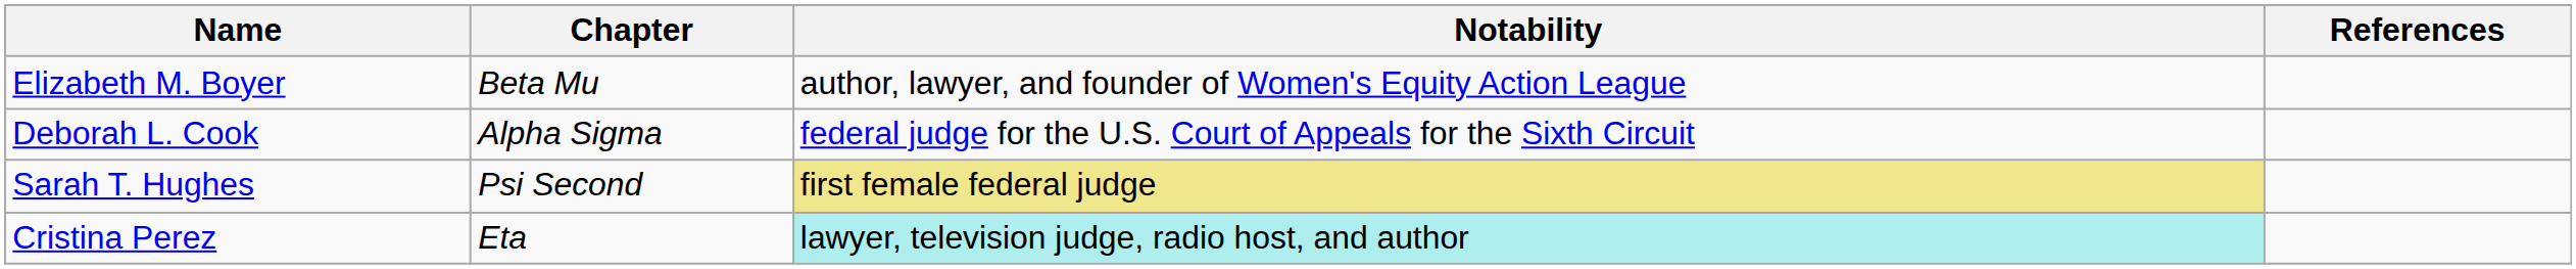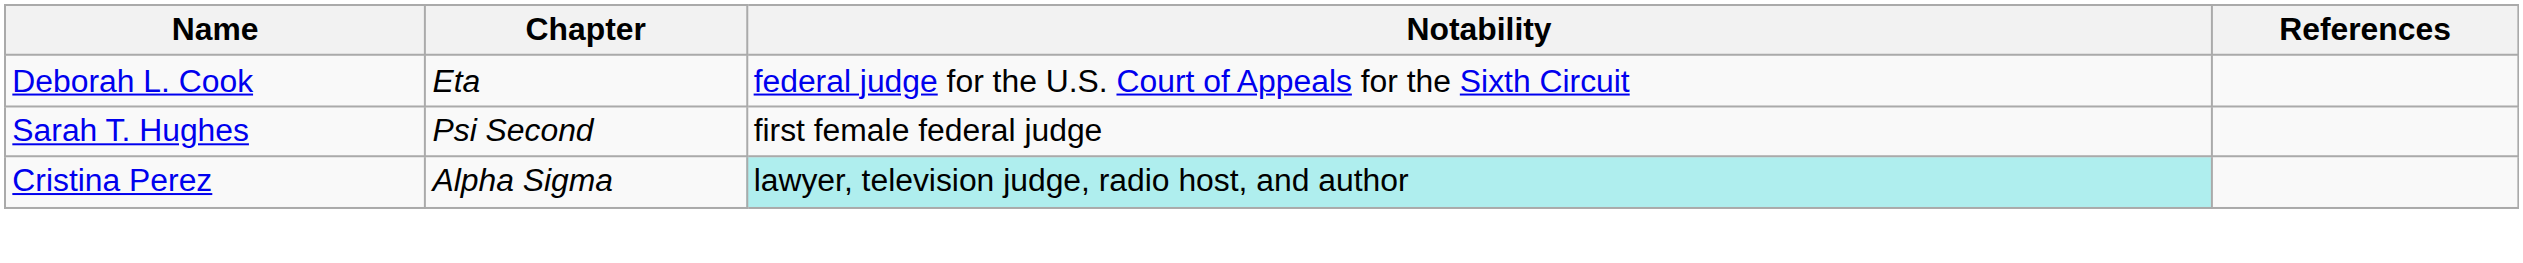- row: Elizabeth M. Boyer | Beta Mu | author, lawyer, and founder of Women's Equity Action League
Deborah L. Cook | Chapter: Alpha Sigma -> Eta
Sarah T. Hughes | Notability: khaki background -> no background
Cristina Perez | Chapter: Eta -> Alpha Sigma
